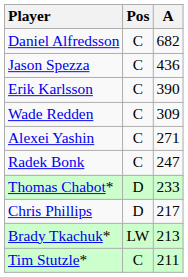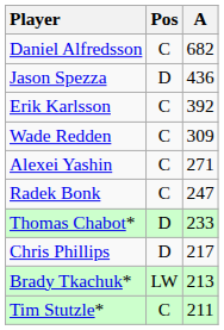Jason Spezza | Pos: C -> D
Erik Karlsson | A: 390 -> 392
